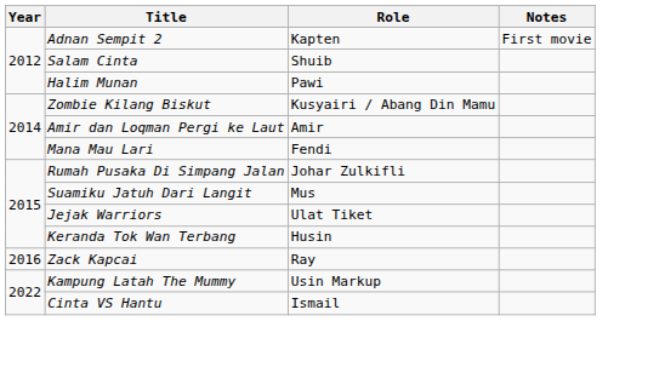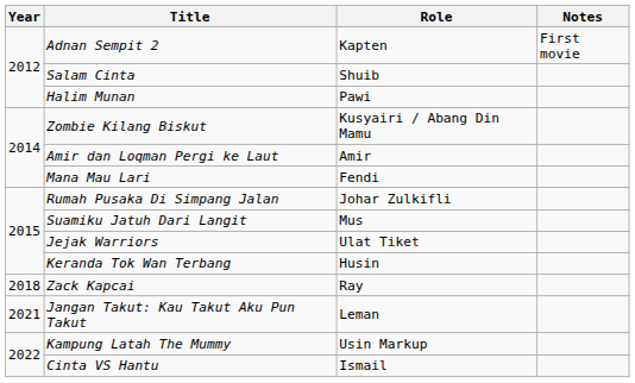Zack Kapcai | Year: 2016 -> 2018
+ row: 2021 | Jangan Takut: Kau Takut Aku Pun Takut | Leman
